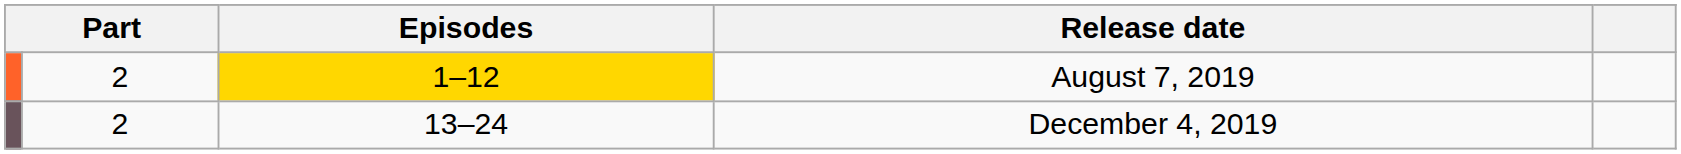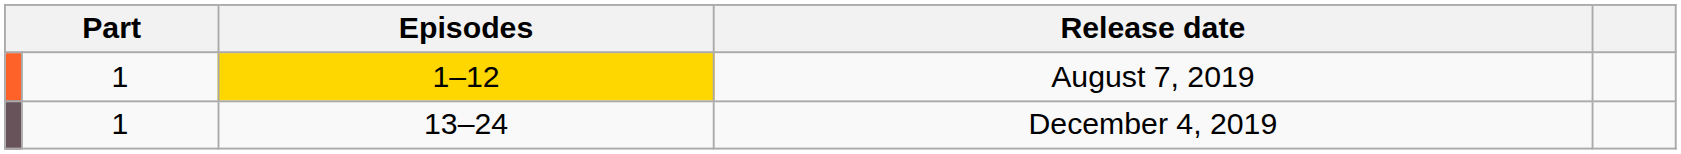August 7, 2019 | column 2: 2 -> 1
December 4, 2019 | column 2: 2 -> 1
